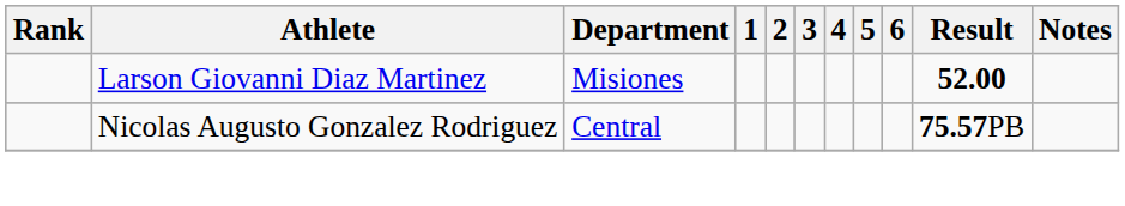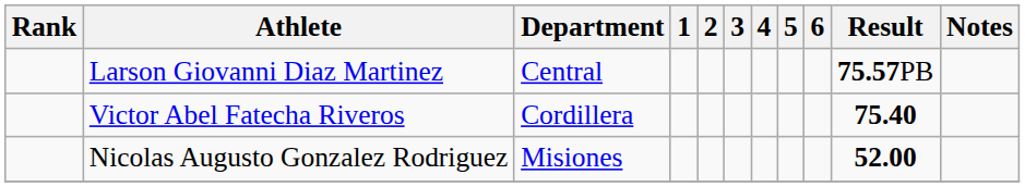Larson Giovanni Diaz Martinez | Department: Misiones -> Central
Larson Giovanni Diaz Martinez | Result: 52.00 -> 75.57PB
+ row: Victor Abel Fatecha Riveros | Cordillera | 75.40
Nicolas Augusto Gonzalez Rodriguez | Department: Central -> Misiones
Nicolas Augusto Gonzalez Rodriguez | Result: 75.57PB -> 52.00
